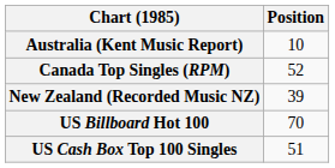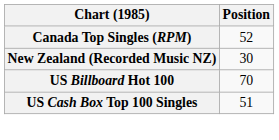- row: Australia (Kent Music Report) | 10
New Zealand (Recorded Music NZ) | Position: 39 -> 30
